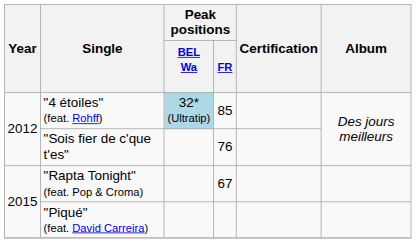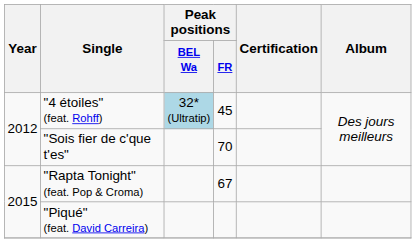"4 étoiles" (feat. Rohff) | Peak positions / FR: 85 -> 45
"Sois fier de c'que t'es" | Peak positions / FR: 76 -> 70
